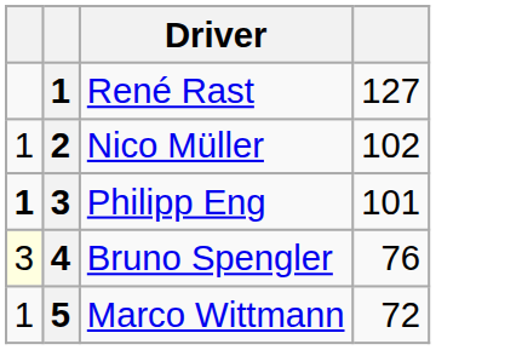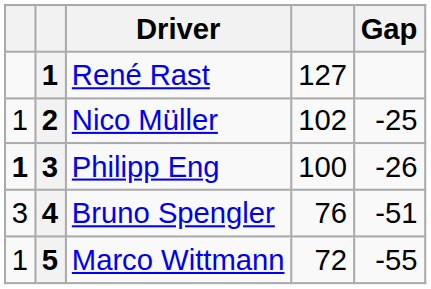+ column: Gap | -25 | -26 | -51 | -55
Philipp Eng | column 4: 101 -> 100
Bruno Spengler | column 1: lightyellow background -> no background
